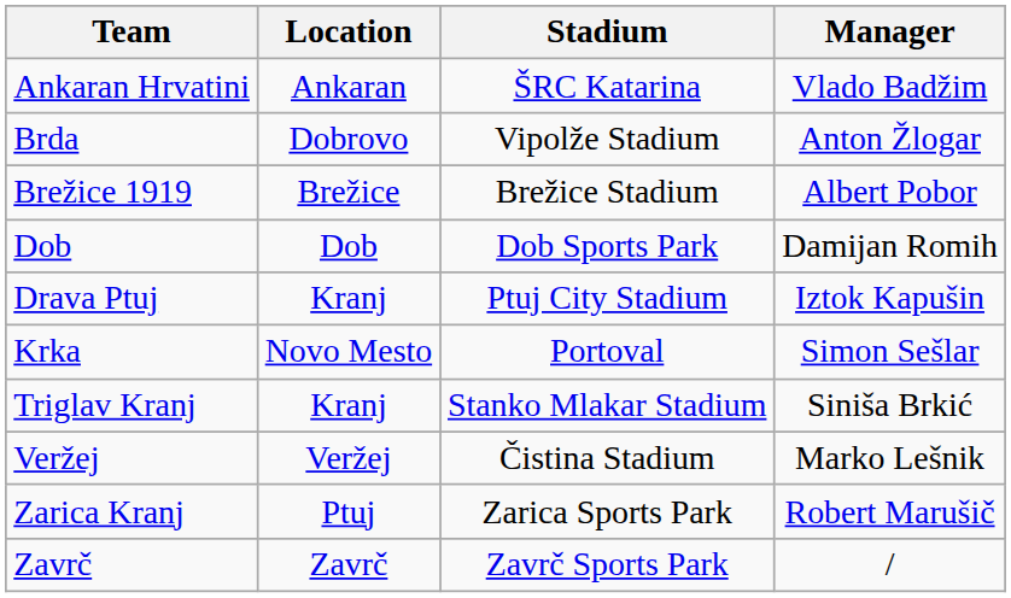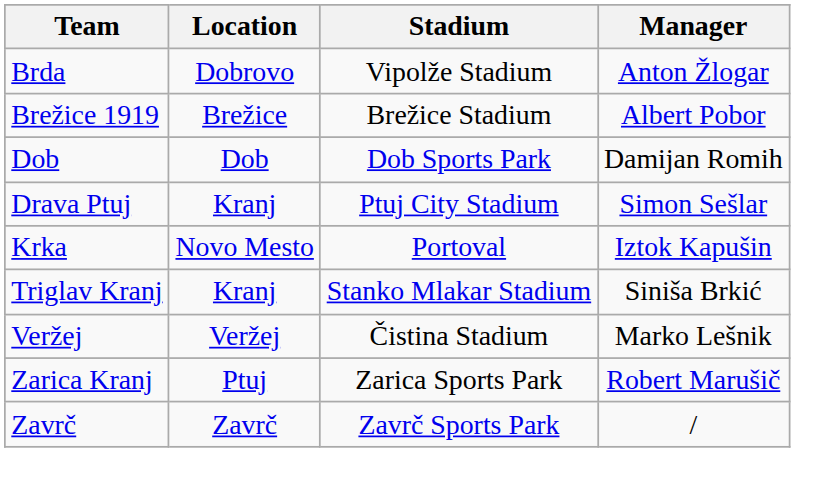- row: Ankaran Hrvatini | Ankaran | ŠRC Katarina | Vlado Badžim
Drava Ptuj | Manager: Iztok Kapušin -> Simon Sešlar
Krka | Manager: Simon Sešlar -> Iztok Kapušin
